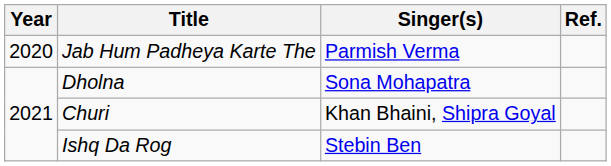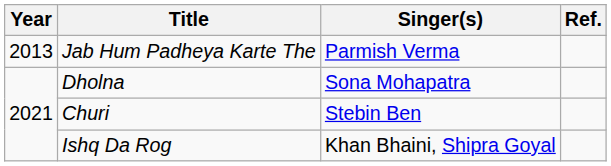Jab Hum Padheya Karte The | Year: 2020 -> 2013
Churi | Singer(s): Khan Bhaini, Shipra Goyal -> Stebin Ben
Ishq Da Rog | Singer(s): Stebin Ben -> Khan Bhaini, Shipra Goyal
